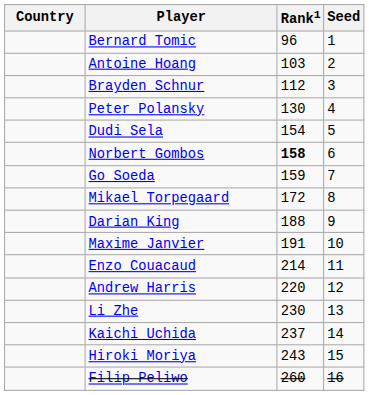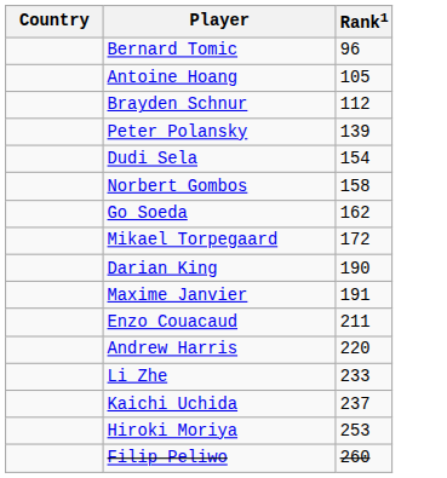- column: Seed | 1 | 2 | 3 | 4 | 5 | 6 | 7 | 8 | 9 | 10 | 11 | 12 | 13 | 14 | 15 | 16
Antoine Hoang | Rank1: 103 -> 105
Peter Polansky | Rank1: 130 -> 139
Norbert Gombos | Rank1: bold -> normal
Go Soeda | Rank1: 159 -> 162
Darian King | Rank1: 188 -> 190
Enzo Couacaud | Rank1: 214 -> 211
Li Zhe | Rank1: 230 -> 233
Hiroki Moriya | Rank1: 243 -> 253
